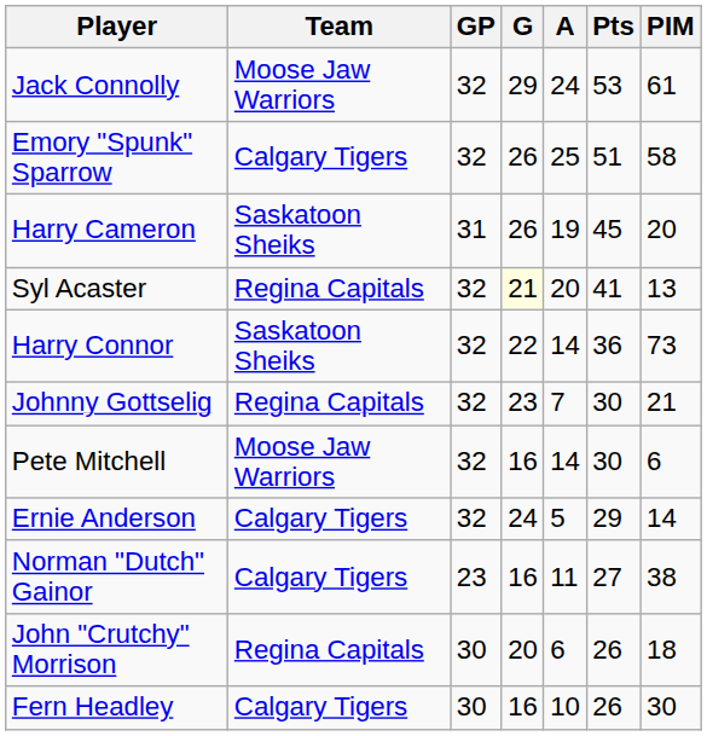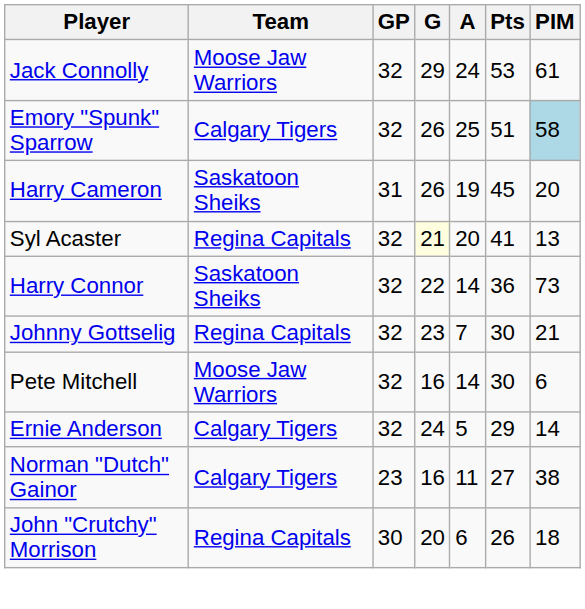Emory "Spunk" Sparrow | PIM: no background -> lightblue background
- row: Fern Headley | Calgary Tigers | 30 | 16 | 10 | 26 | 30
